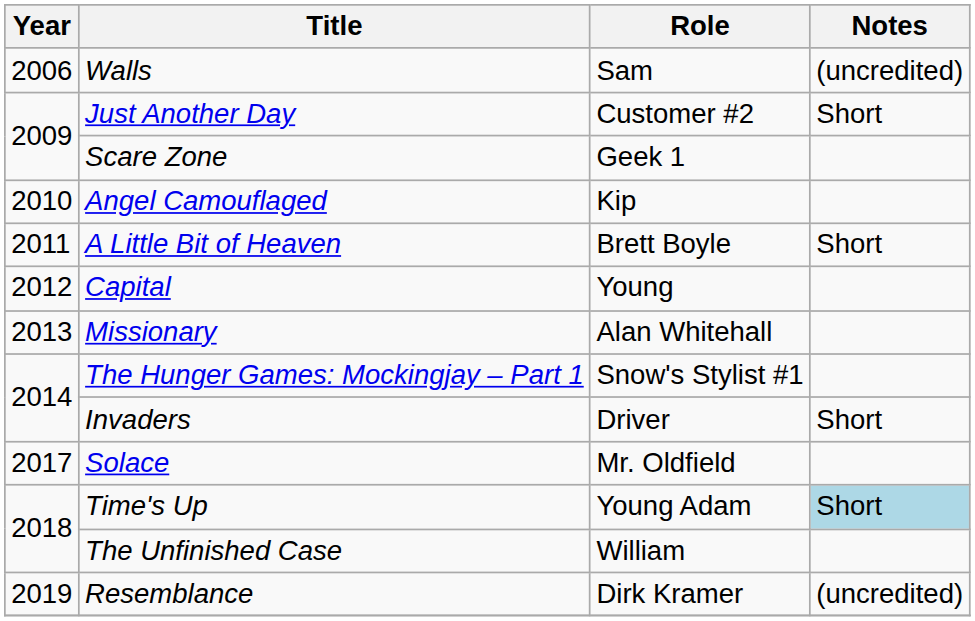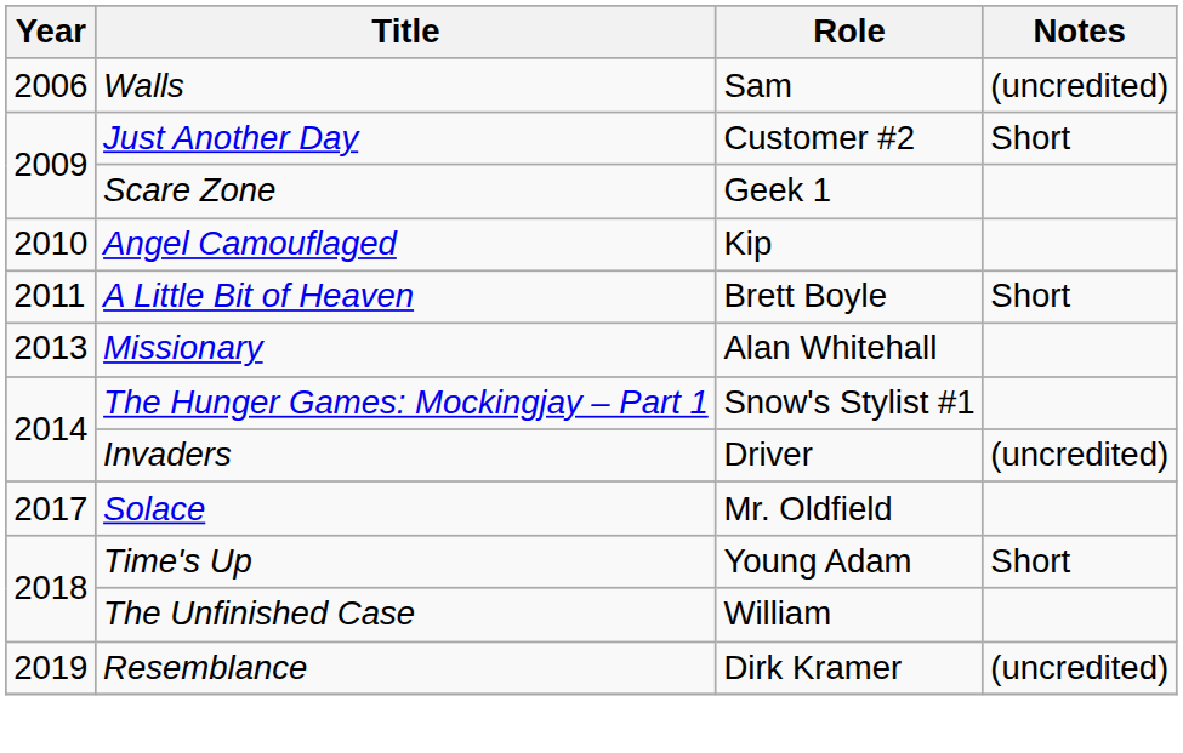- row: 2012 | Capital | Young
Invaders | Notes: Short -> (uncredited)
Time's Up | Notes: lightblue background -> no background
